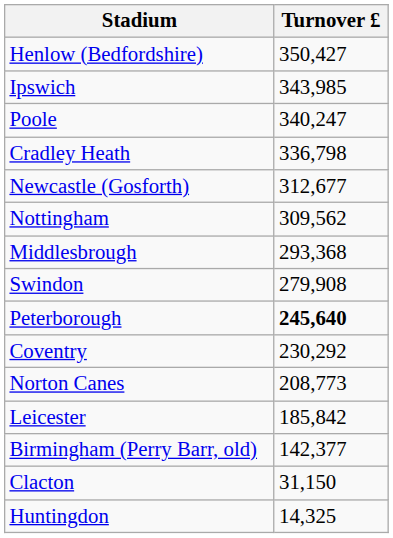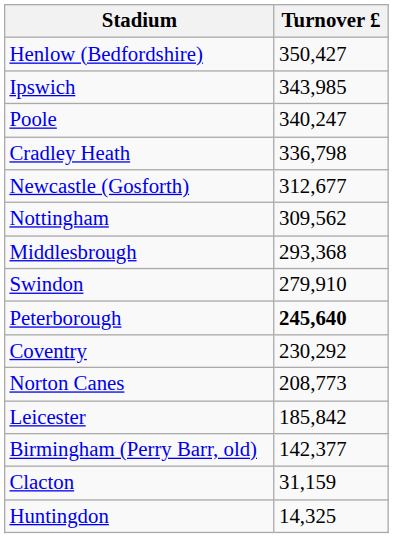Swindon | Turnover £: 279,908 -> 279,910
Clacton | Turnover £: 31,150 -> 31,159
